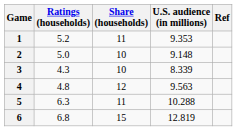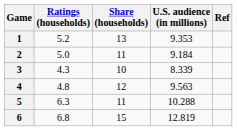1 | Share (households): 11 -> 13
2 | Share (households): 10 -> 11
2 | U.S. audience (in millions): 9.148 -> 9.184
